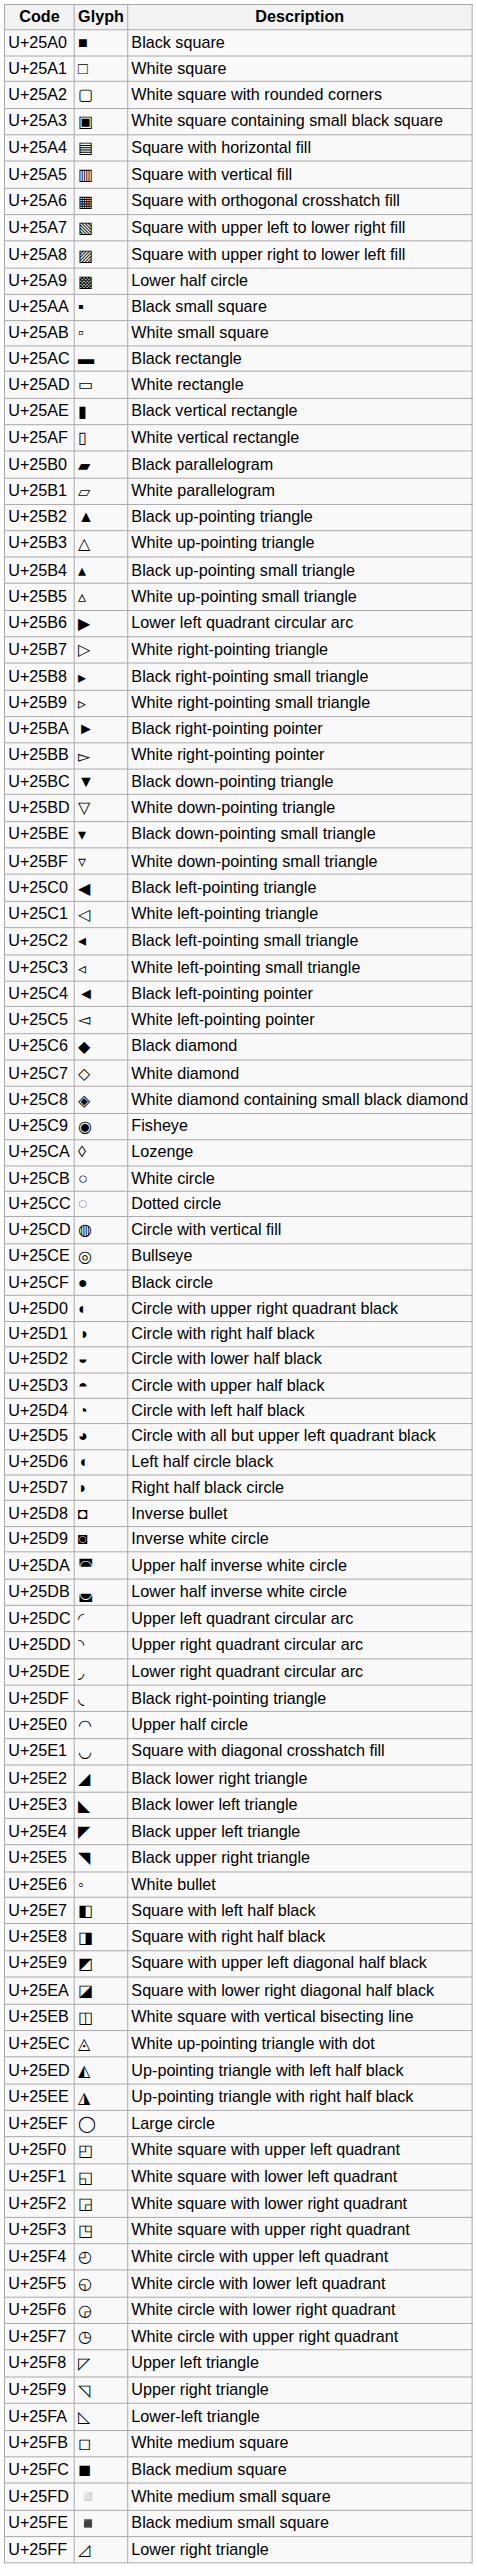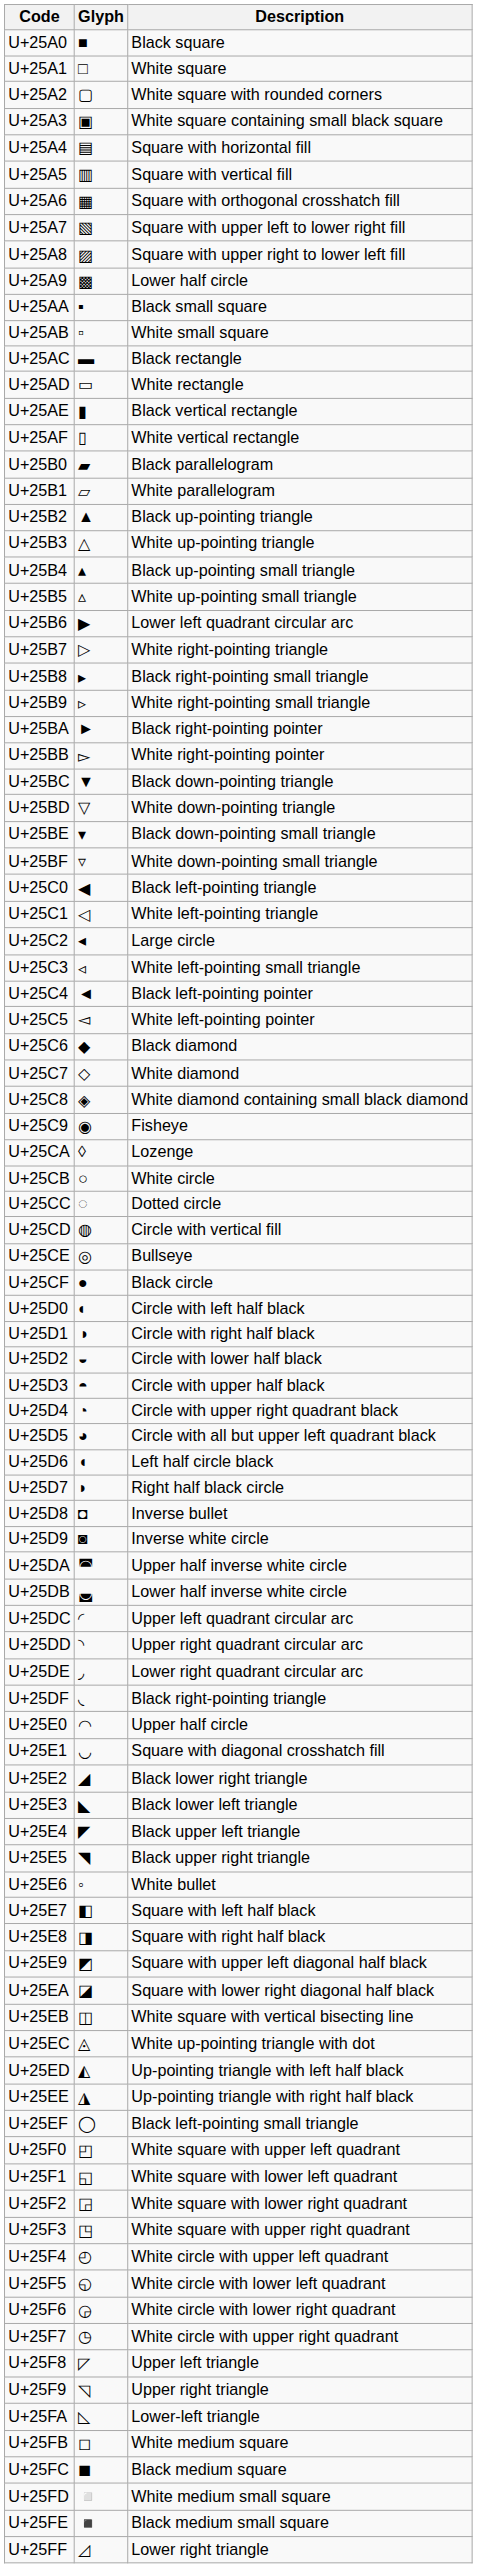U+25C2 | Description: Black left-pointing small triangle -> Large circle
U+25D0 | Description: Circle with upper right quadrant black -> Circle with left half black
U+25D4 | Description: Circle with left half black -> Circle with upper right quadrant black
U+25EF | Description: Large circle -> Black left-pointing small triangle
